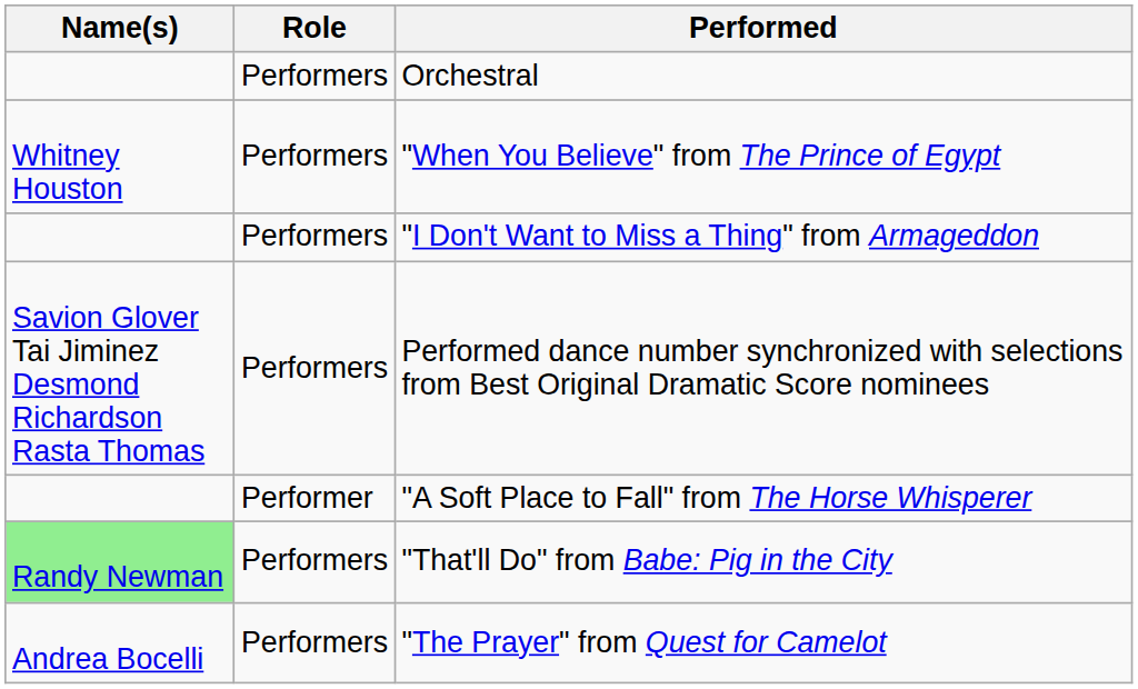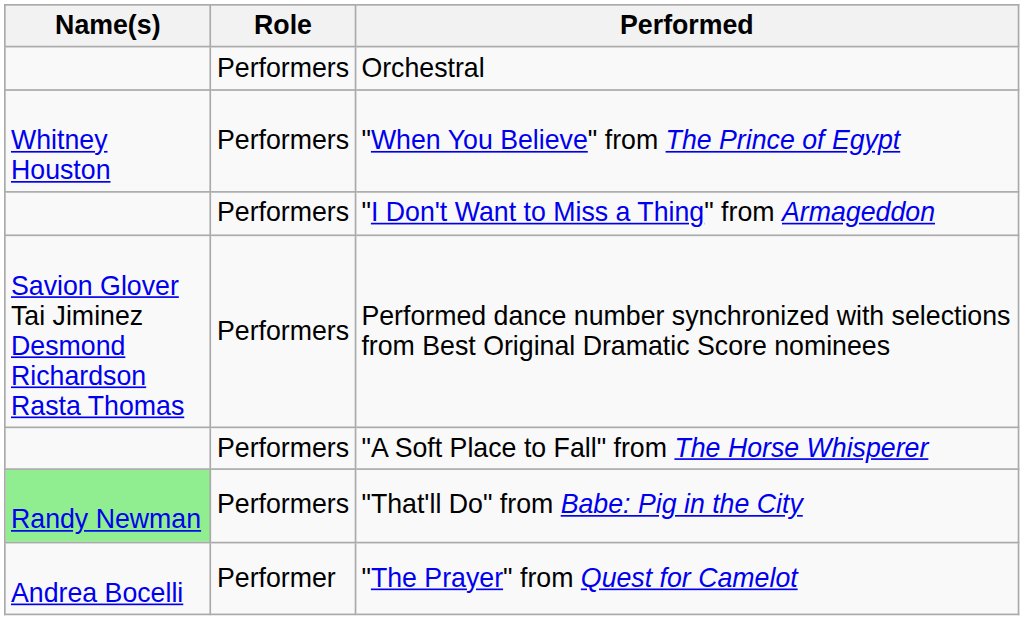"A Soft Place to Fall" from The Horse Whisperer | Role: Performer -> Performers
"The Prayer" from Quest for Camelot | Role: Performers -> Performer
